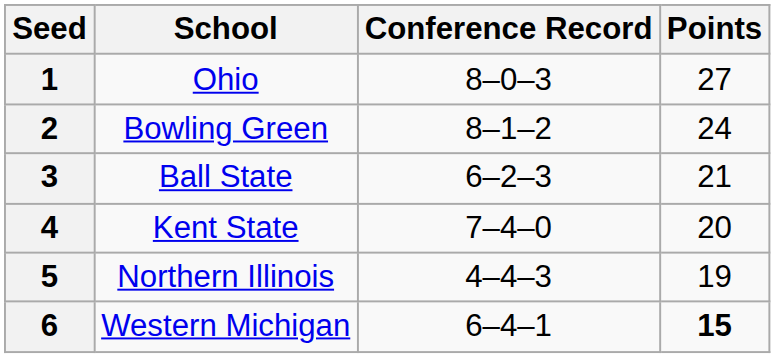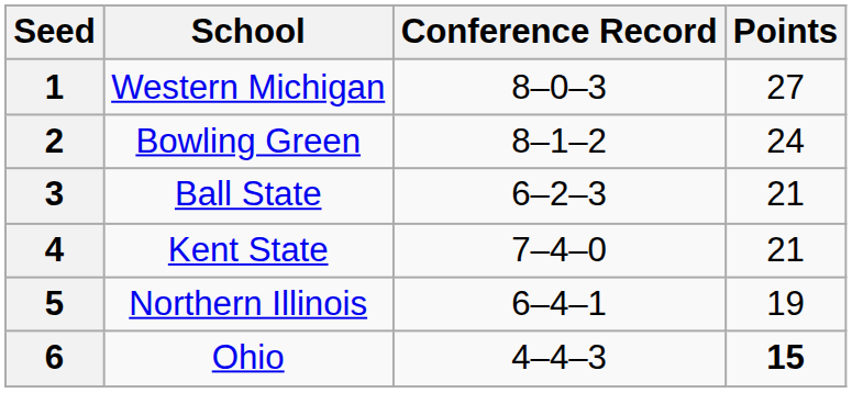1 | School: Ohio -> Western Michigan
4 | Points: 20 -> 21
5 | Conference Record: 4–4–3 -> 6–4–1
6 | School: Western Michigan -> Ohio
6 | Conference Record: 6–4–1 -> 4–4–3
